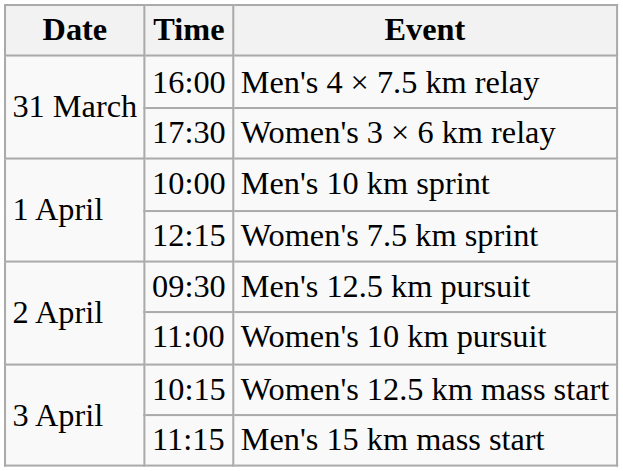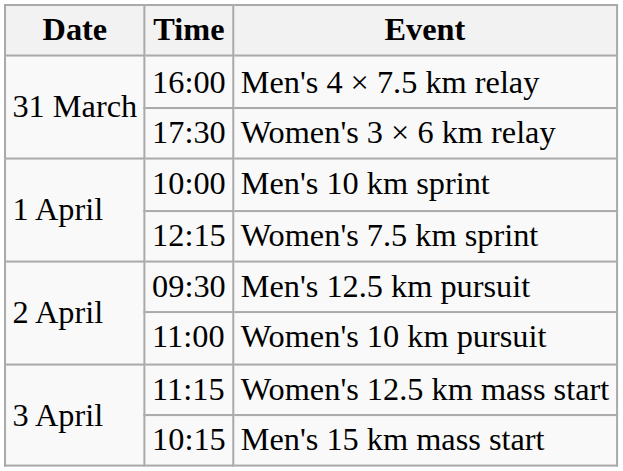Women's 12.5 km mass start | Time: 10:15 -> 11:15
Men's 15 km mass start | Time: 11:15 -> 10:15
